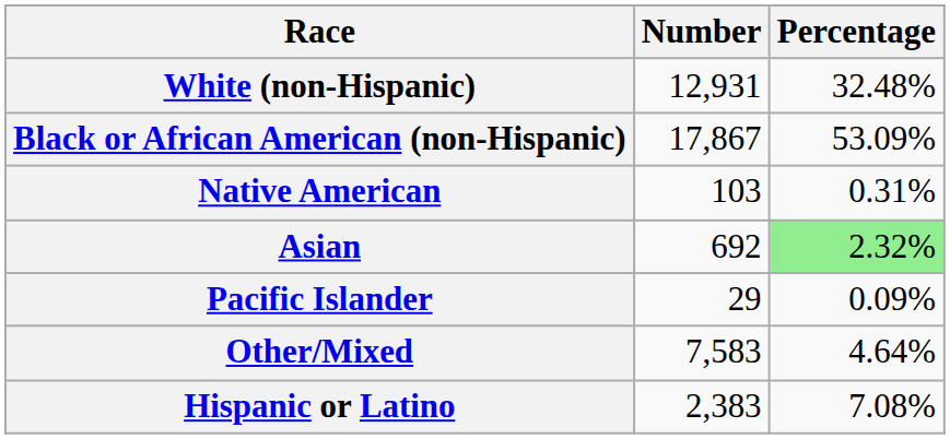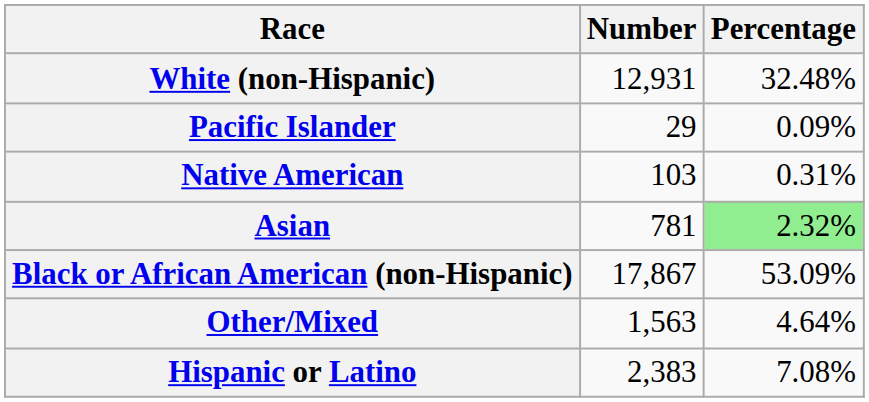rows swapped: Black or African American (non-Hispanic) <-> Pacific Islander
Asian | Number: 692 -> 781
Other/Mixed | Number: 7,583 -> 1,563
